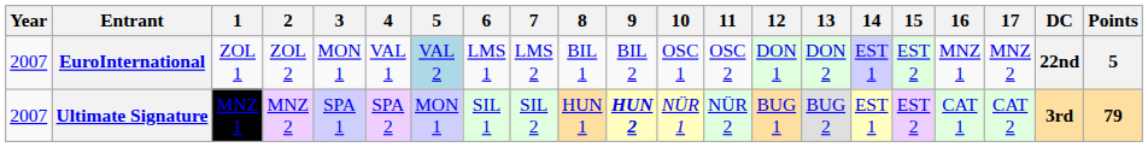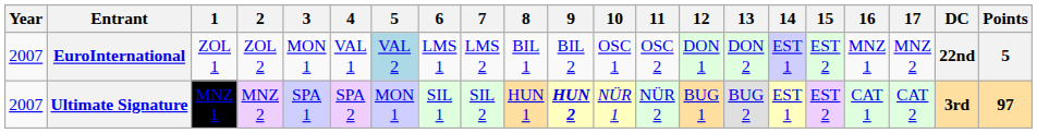Ultimate Signature | Points: 79 -> 97
